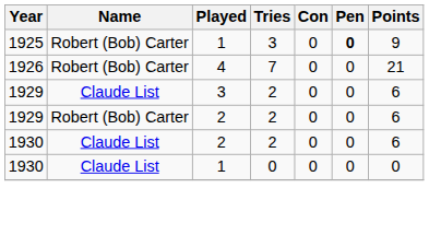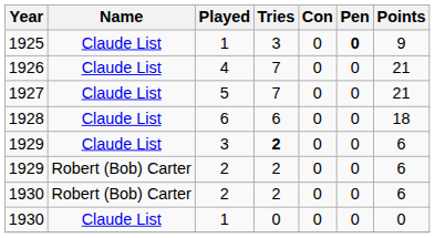1925 | Name: Robert (Bob) Carter -> Claude List
1926 | Name: Robert (Bob) Carter -> Claude List
+ row: 1927 | Claude List | 5 | 7 | 0 | 0 | 21
+ row: 1928 | Claude List | 6 | 6 | 0 | 0 | 18
1929 / 3 | Tries: normal -> bold
1930 / 2 | Name: Claude List -> Robert (Bob) Carter
